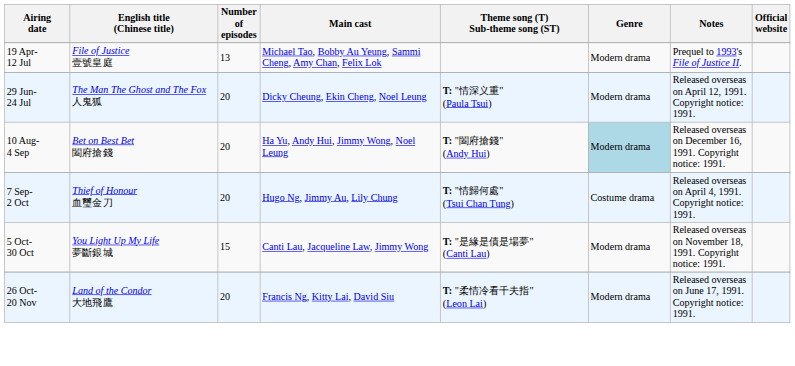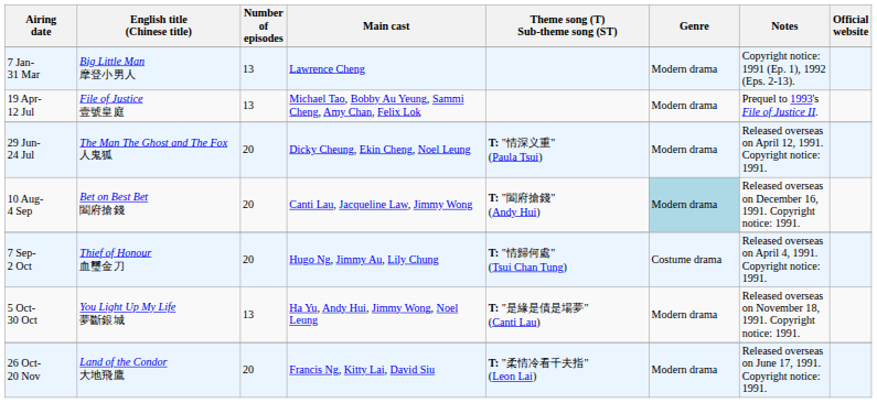+ row: 7 Jan- 31 Mar | Big Little Man 摩登小男人 | 13 | Lawrence Cheng | Modern drama | Copyright notice: 1991 (Ep. 1), 1992 (Eps. 2-13).
10 Aug- 4 Sep | Main cast: Ha Yu, Andy Hui, Jimmy Wong, Noel Leung -> Canti Lau, Jacqueline Law, Jimmy Wong
5 Oct- 30 Oct | Number of episodes: 15 -> 13
5 Oct- 30 Oct | Main cast: Canti Lau, Jacqueline Law, Jimmy Wong -> Ha Yu, Andy Hui, Jimmy Wong, Noel Leung
